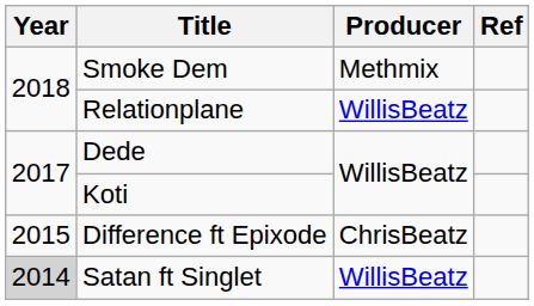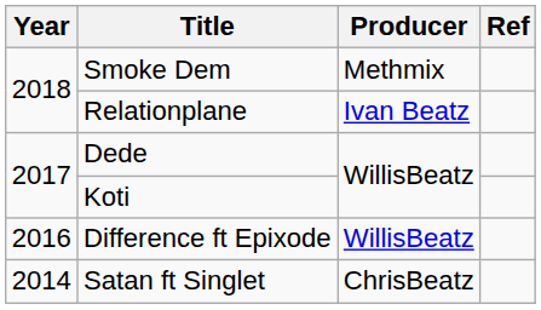Relationplane | Producer: WillisBeatz -> Ivan Beatz
Difference ft Epixode | Year: 2015 -> 2016
Difference ft Epixode | Producer: ChrisBeatz -> WillisBeatz
Satan ft Singlet | Year: lightgrey background -> no background
Satan ft Singlet | Producer: WillisBeatz -> ChrisBeatz
